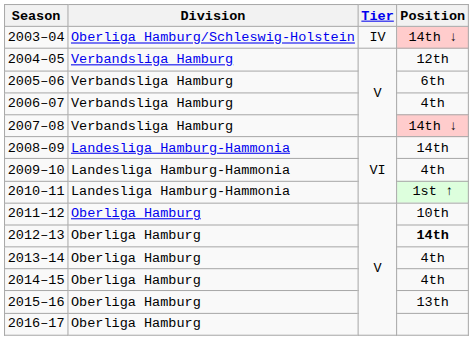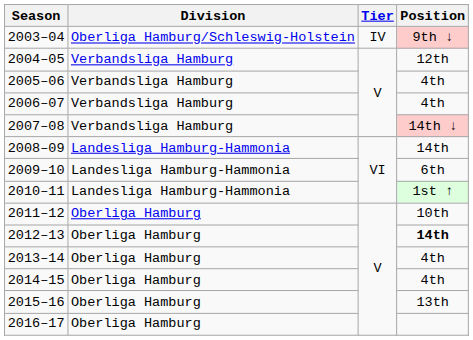2003–04 | Position: 14th ↓ -> 9th ↓
2005–06 | Position: 6th -> 4th
2009–10 | Position: 4th -> 6th
